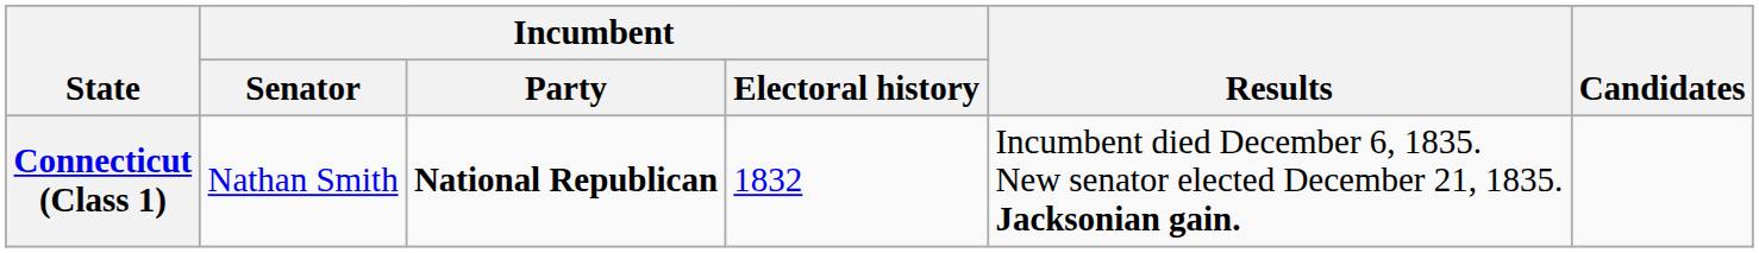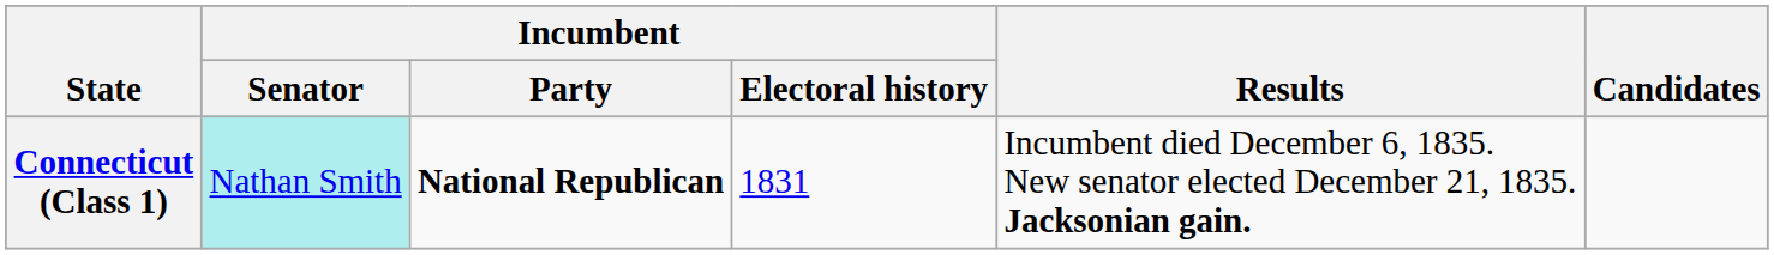Connecticut (Class 1) | Incumbent / Senator: no background -> paleturquoise background
Connecticut (Class 1) | Incumbent / Electoral history: 1832 -> 1831
